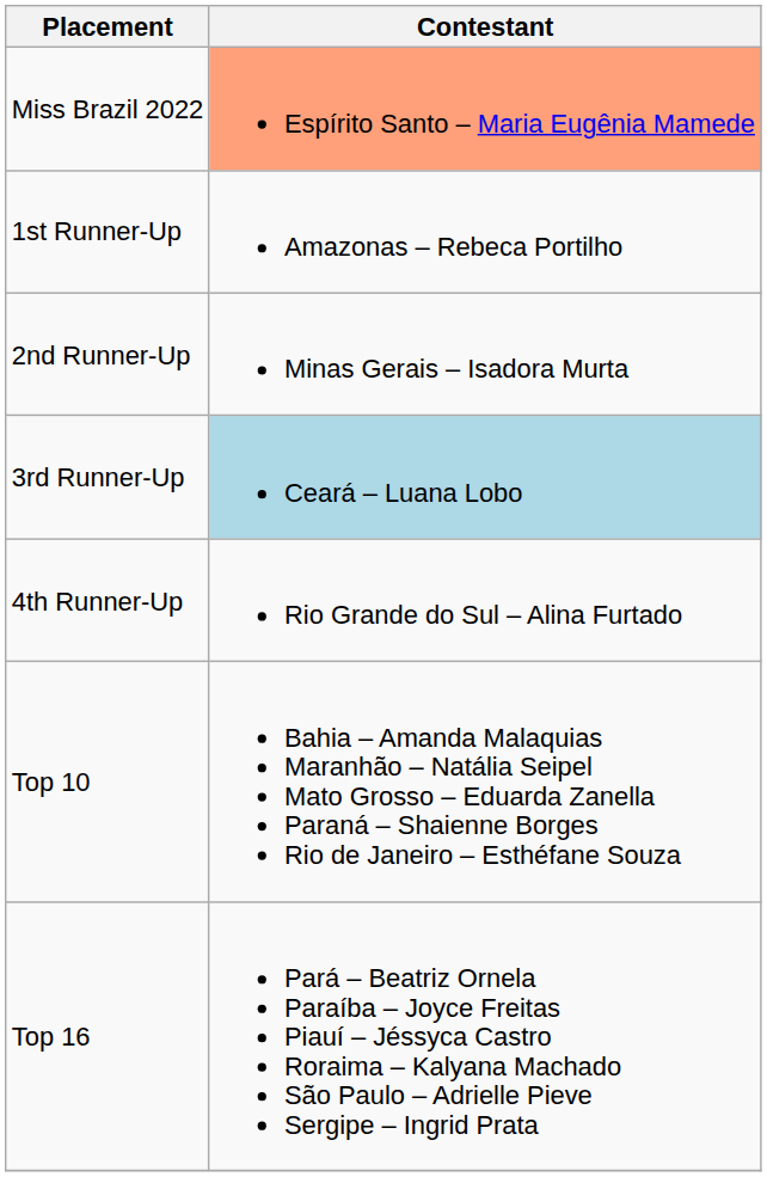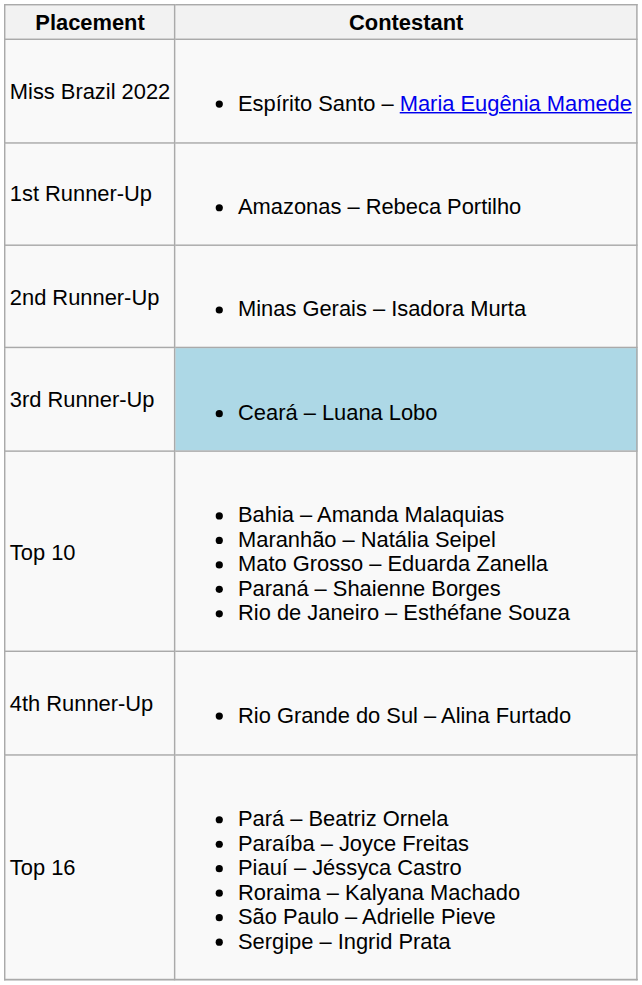Miss Brazil 2022 | Contestant: lightsalmon background -> no background
rows swapped: 4th Runner-Up <-> Top 10
